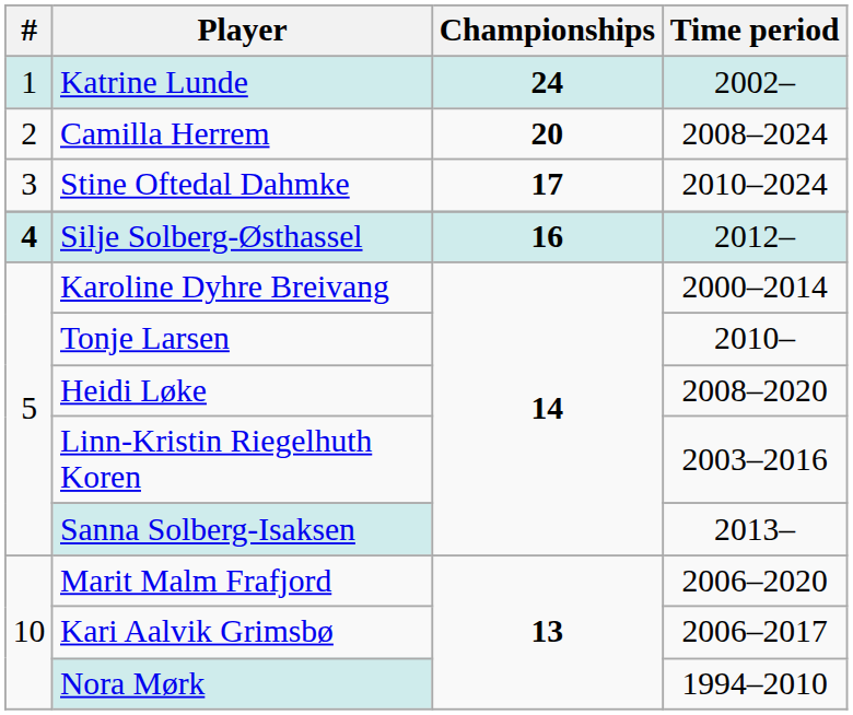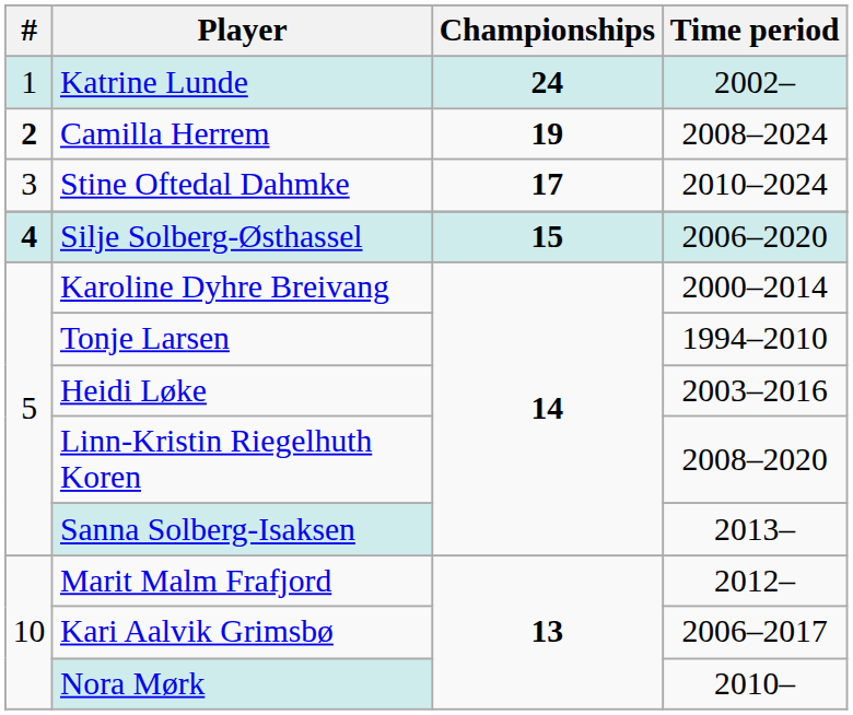Camilla Herrem | #: normal -> bold
Camilla Herrem | Championships: 20 -> 19
Silje Solberg-Østhassel | Championships: 16 -> 15
Silje Solberg-Østhassel | Time period: 2012– -> 2006–2020
Tonje Larsen | Time period: 2010– -> 1994–2010
Heidi Løke | Time period: 2008–2020 -> 2003–2016
Linn-Kristin Riegelhuth Koren | Time period: 2003–2016 -> 2008–2020
Marit Malm Frafjord | Time period: 2006–2020 -> 2012–
Nora Mørk | Time period: 1994–2010 -> 2010–
